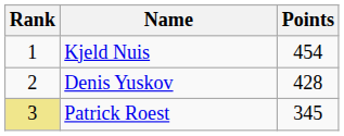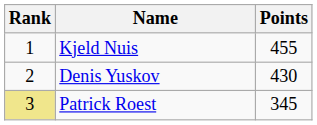Kjeld Nuis | Points: 454 -> 455
Denis Yuskov | Points: 428 -> 430
